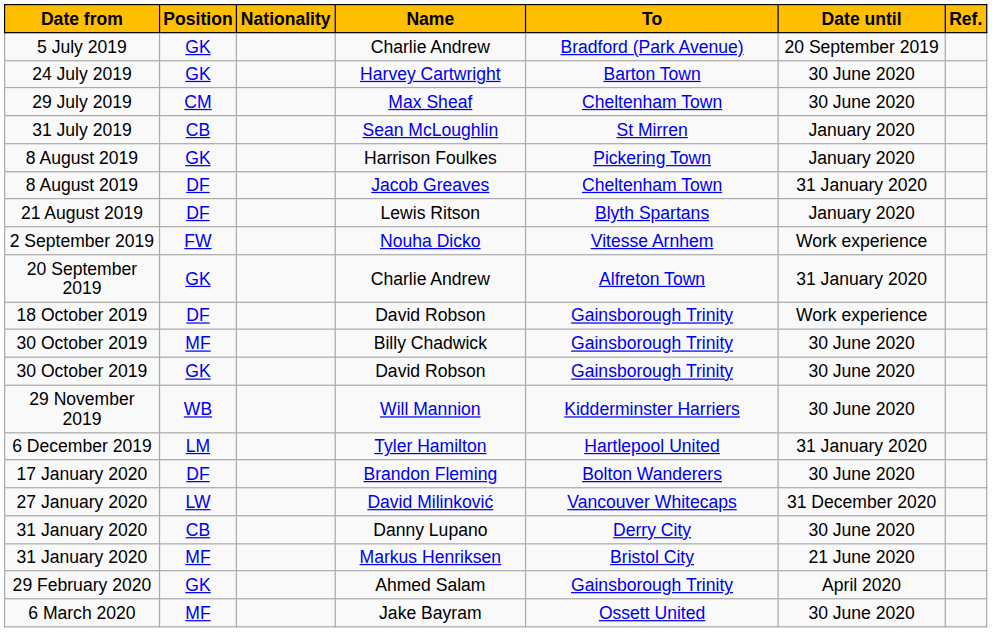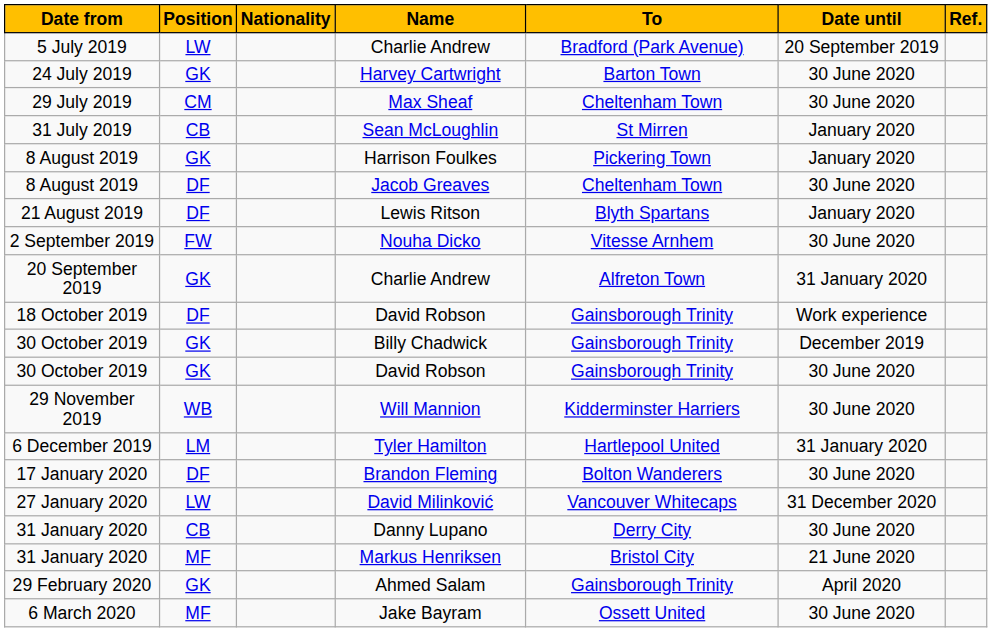5 July 2019 / Charlie Andrew | Position: GK -> LW
Jacob Greaves | Date until: 31 January 2020 -> 30 June 2020
Nouha Dicko | Date until: Work experience -> 30 June 2020
Billy Chadwick | Position: MF -> GK
Billy Chadwick | Date until: 30 June 2020 -> December 2019
